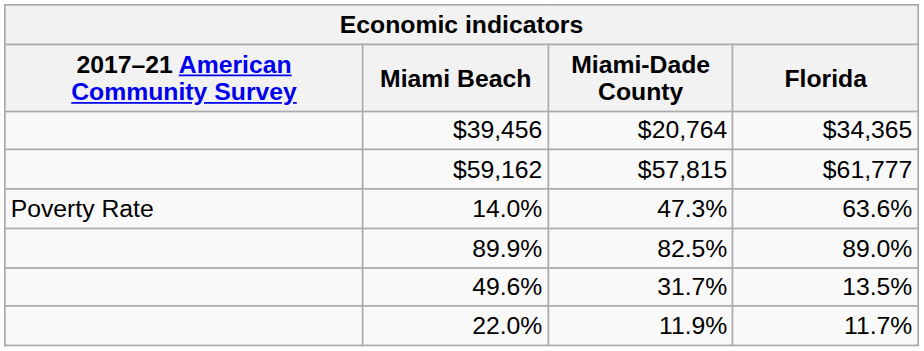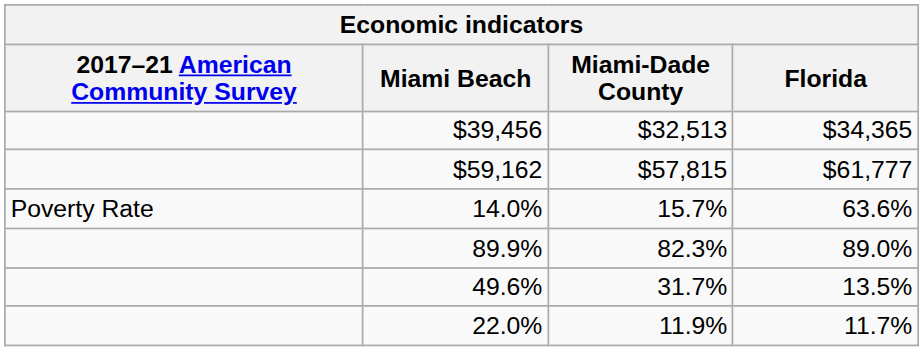$39,456 | Miami-Dade County: $20,764 -> $32,513
14.0% | Miami-Dade County: 47.3% -> 15.7%
89.9% | Miami-Dade County: 82.5% -> 82.3%
